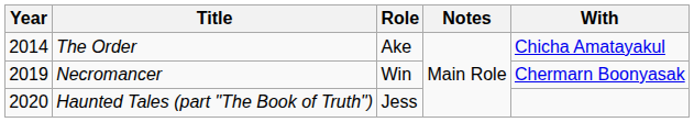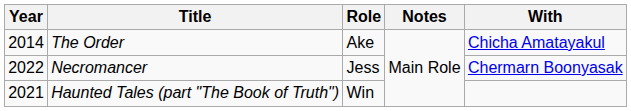Necromancer | Year: 2019 -> 2022
Necromancer | Role: Win -> Jess
Haunted Tales (part "The Book of Truth") | Year: 2020 -> 2021
Haunted Tales (part "The Book of Truth") | Role: Jess -> Win
